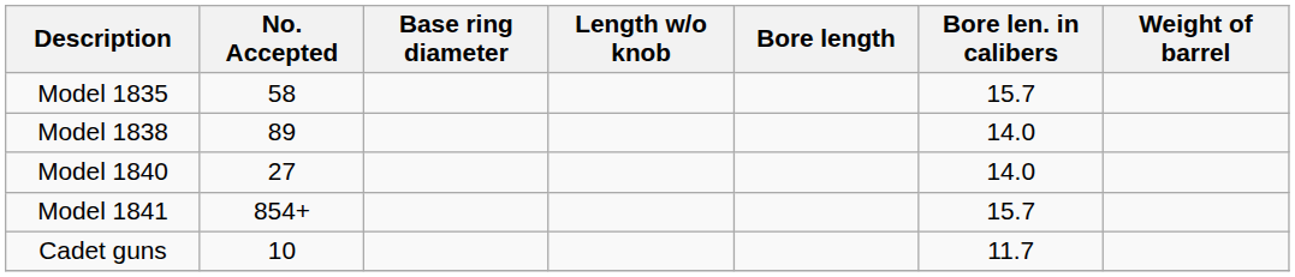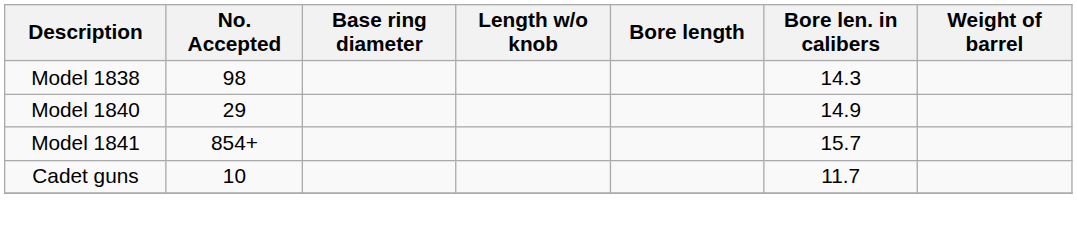- row: Model 1835 | 58 | 15.7
Model 1838 | No. Accepted: 89 -> 98
Model 1838 | Bore len. in calibers: 14.0 -> 14.3
Model 1840 | No. Accepted: 27 -> 29
Model 1840 | Bore len. in calibers: 14.0 -> 14.9
